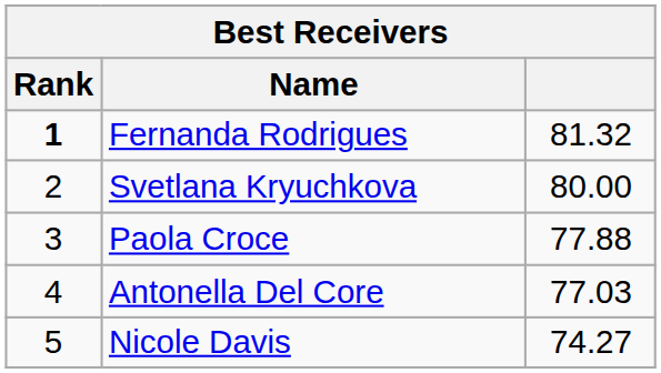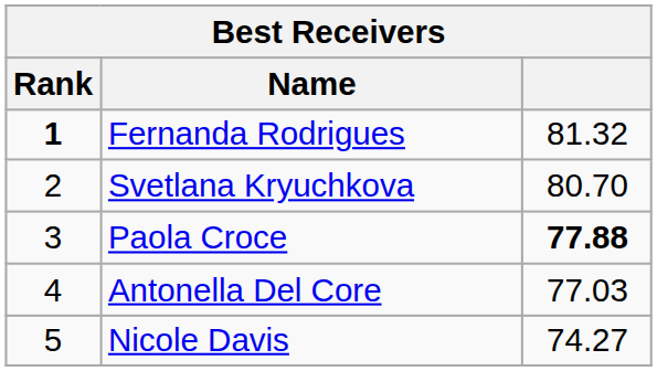Svetlana Kryuchkova | column 3: 80.00 -> 80.70
Paola Croce | column 3: normal -> bold
